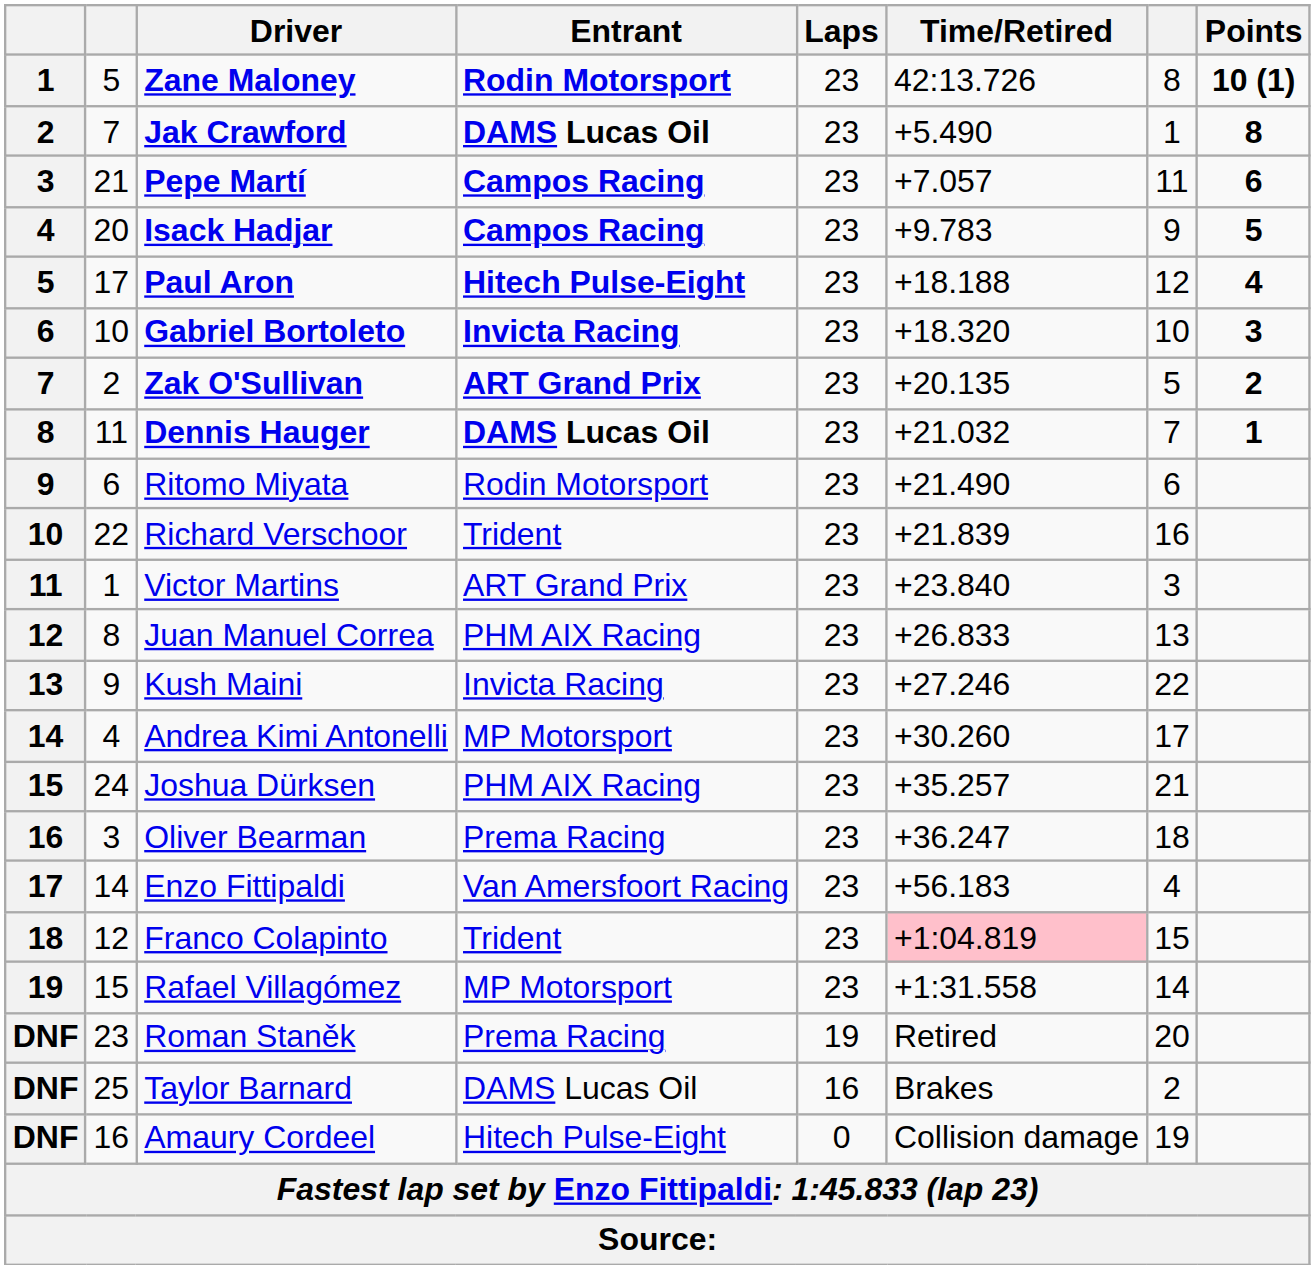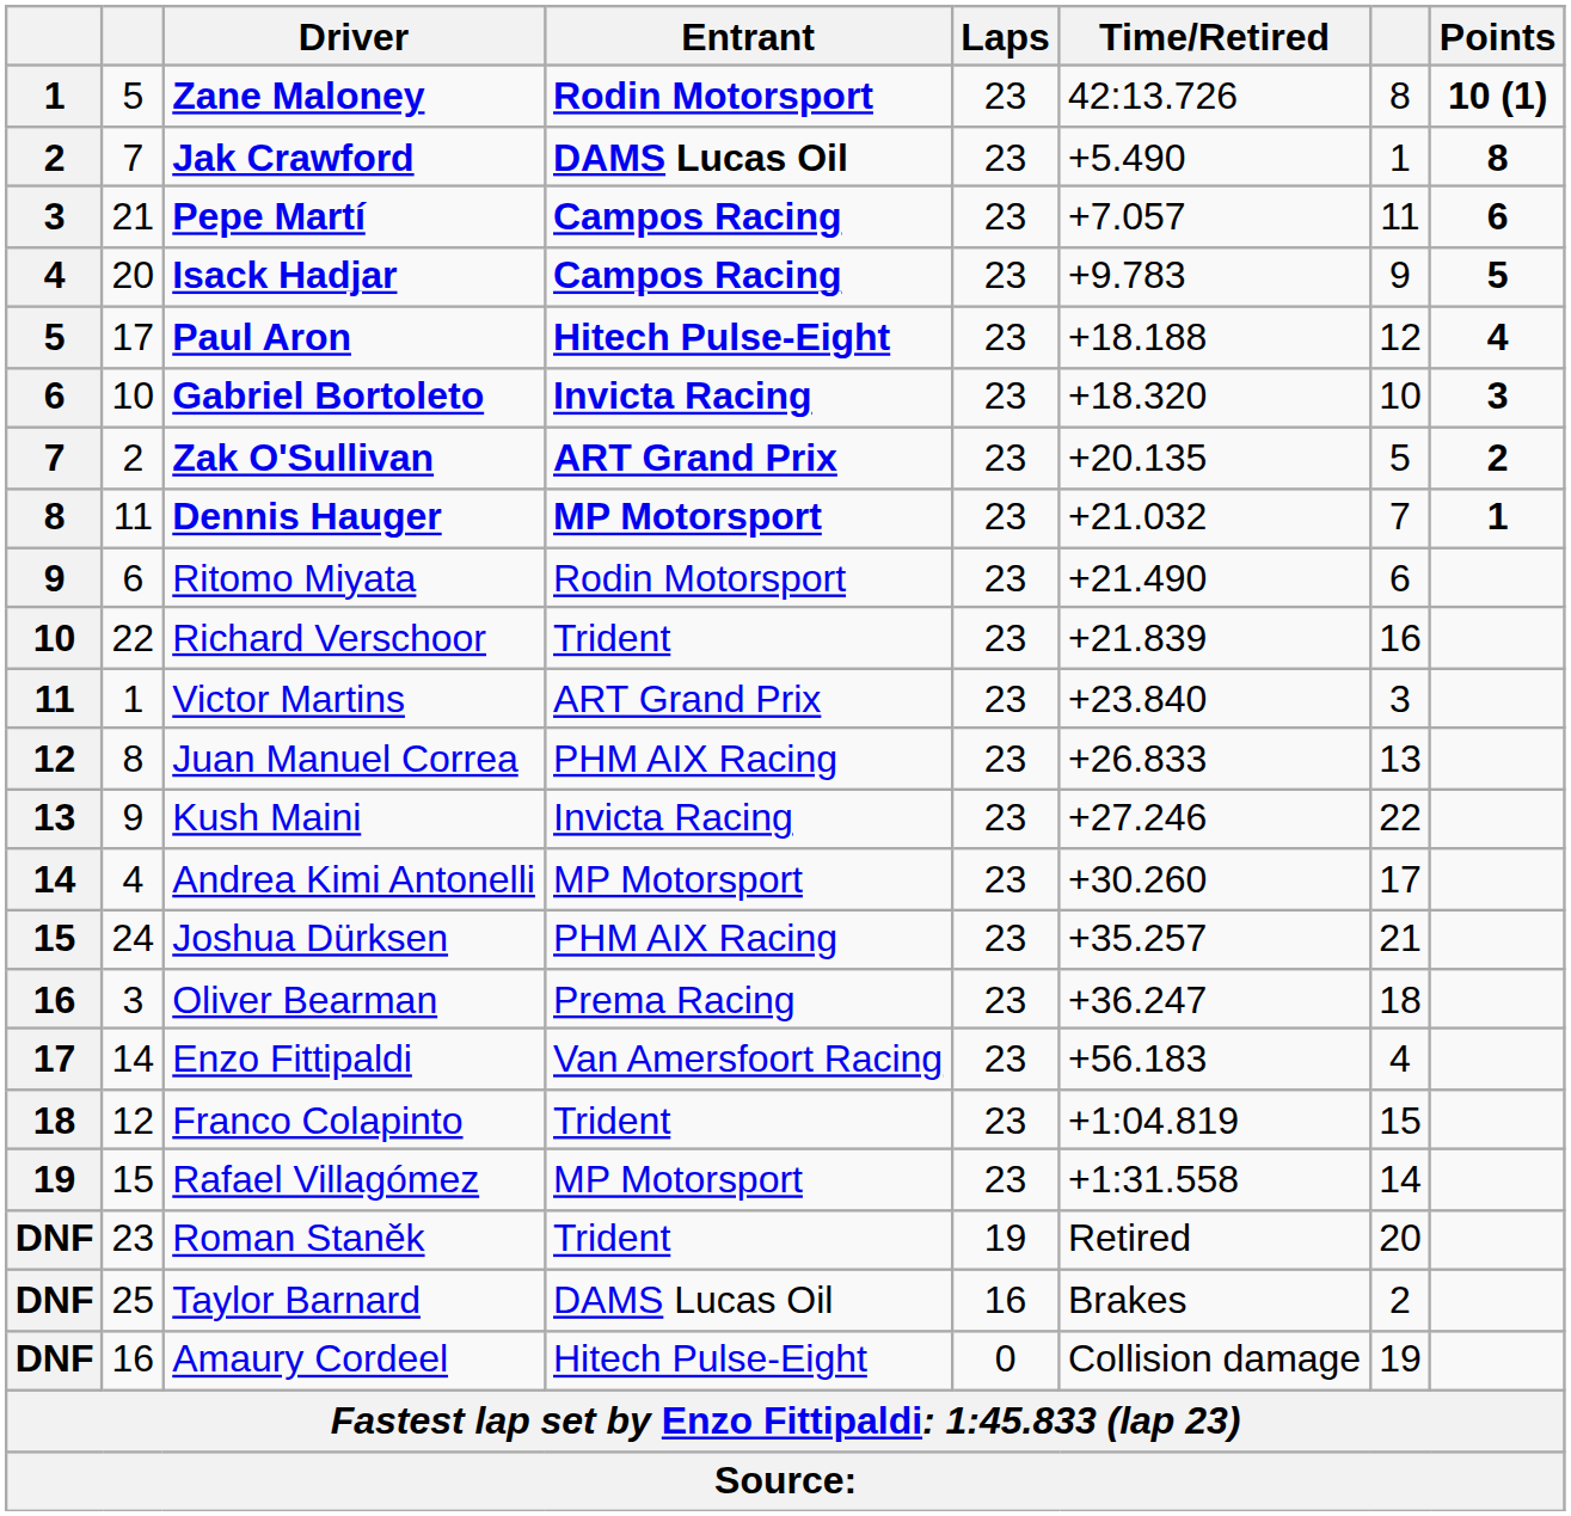Dennis Hauger | Entrant: DAMS Lucas Oil -> MP Motorsport
Franco Colapinto | Time/Retired: pink background -> no background
Roman Staněk | Entrant: Prema Racing -> Trident
